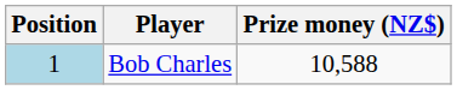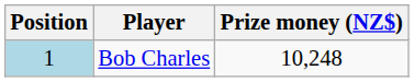Bob Charles | Prize money (NZ$): 10,588 -> 10,248
